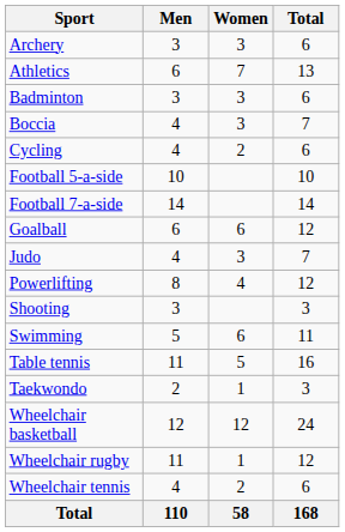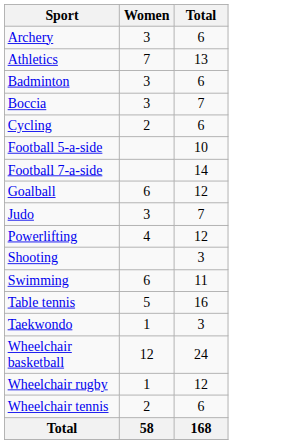- column: Men | 3 | 6 | 3 | 4 | 4 | 10 | 14 | 6 | 4 | 8 | 3 | 5 | 11 | 2 | 12 | 11 | 4 | 110
